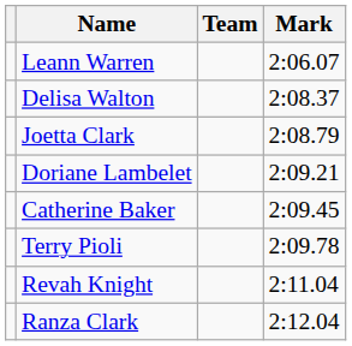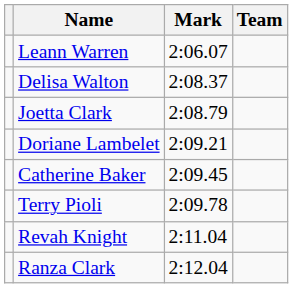columns swapped: Team <-> Mark
